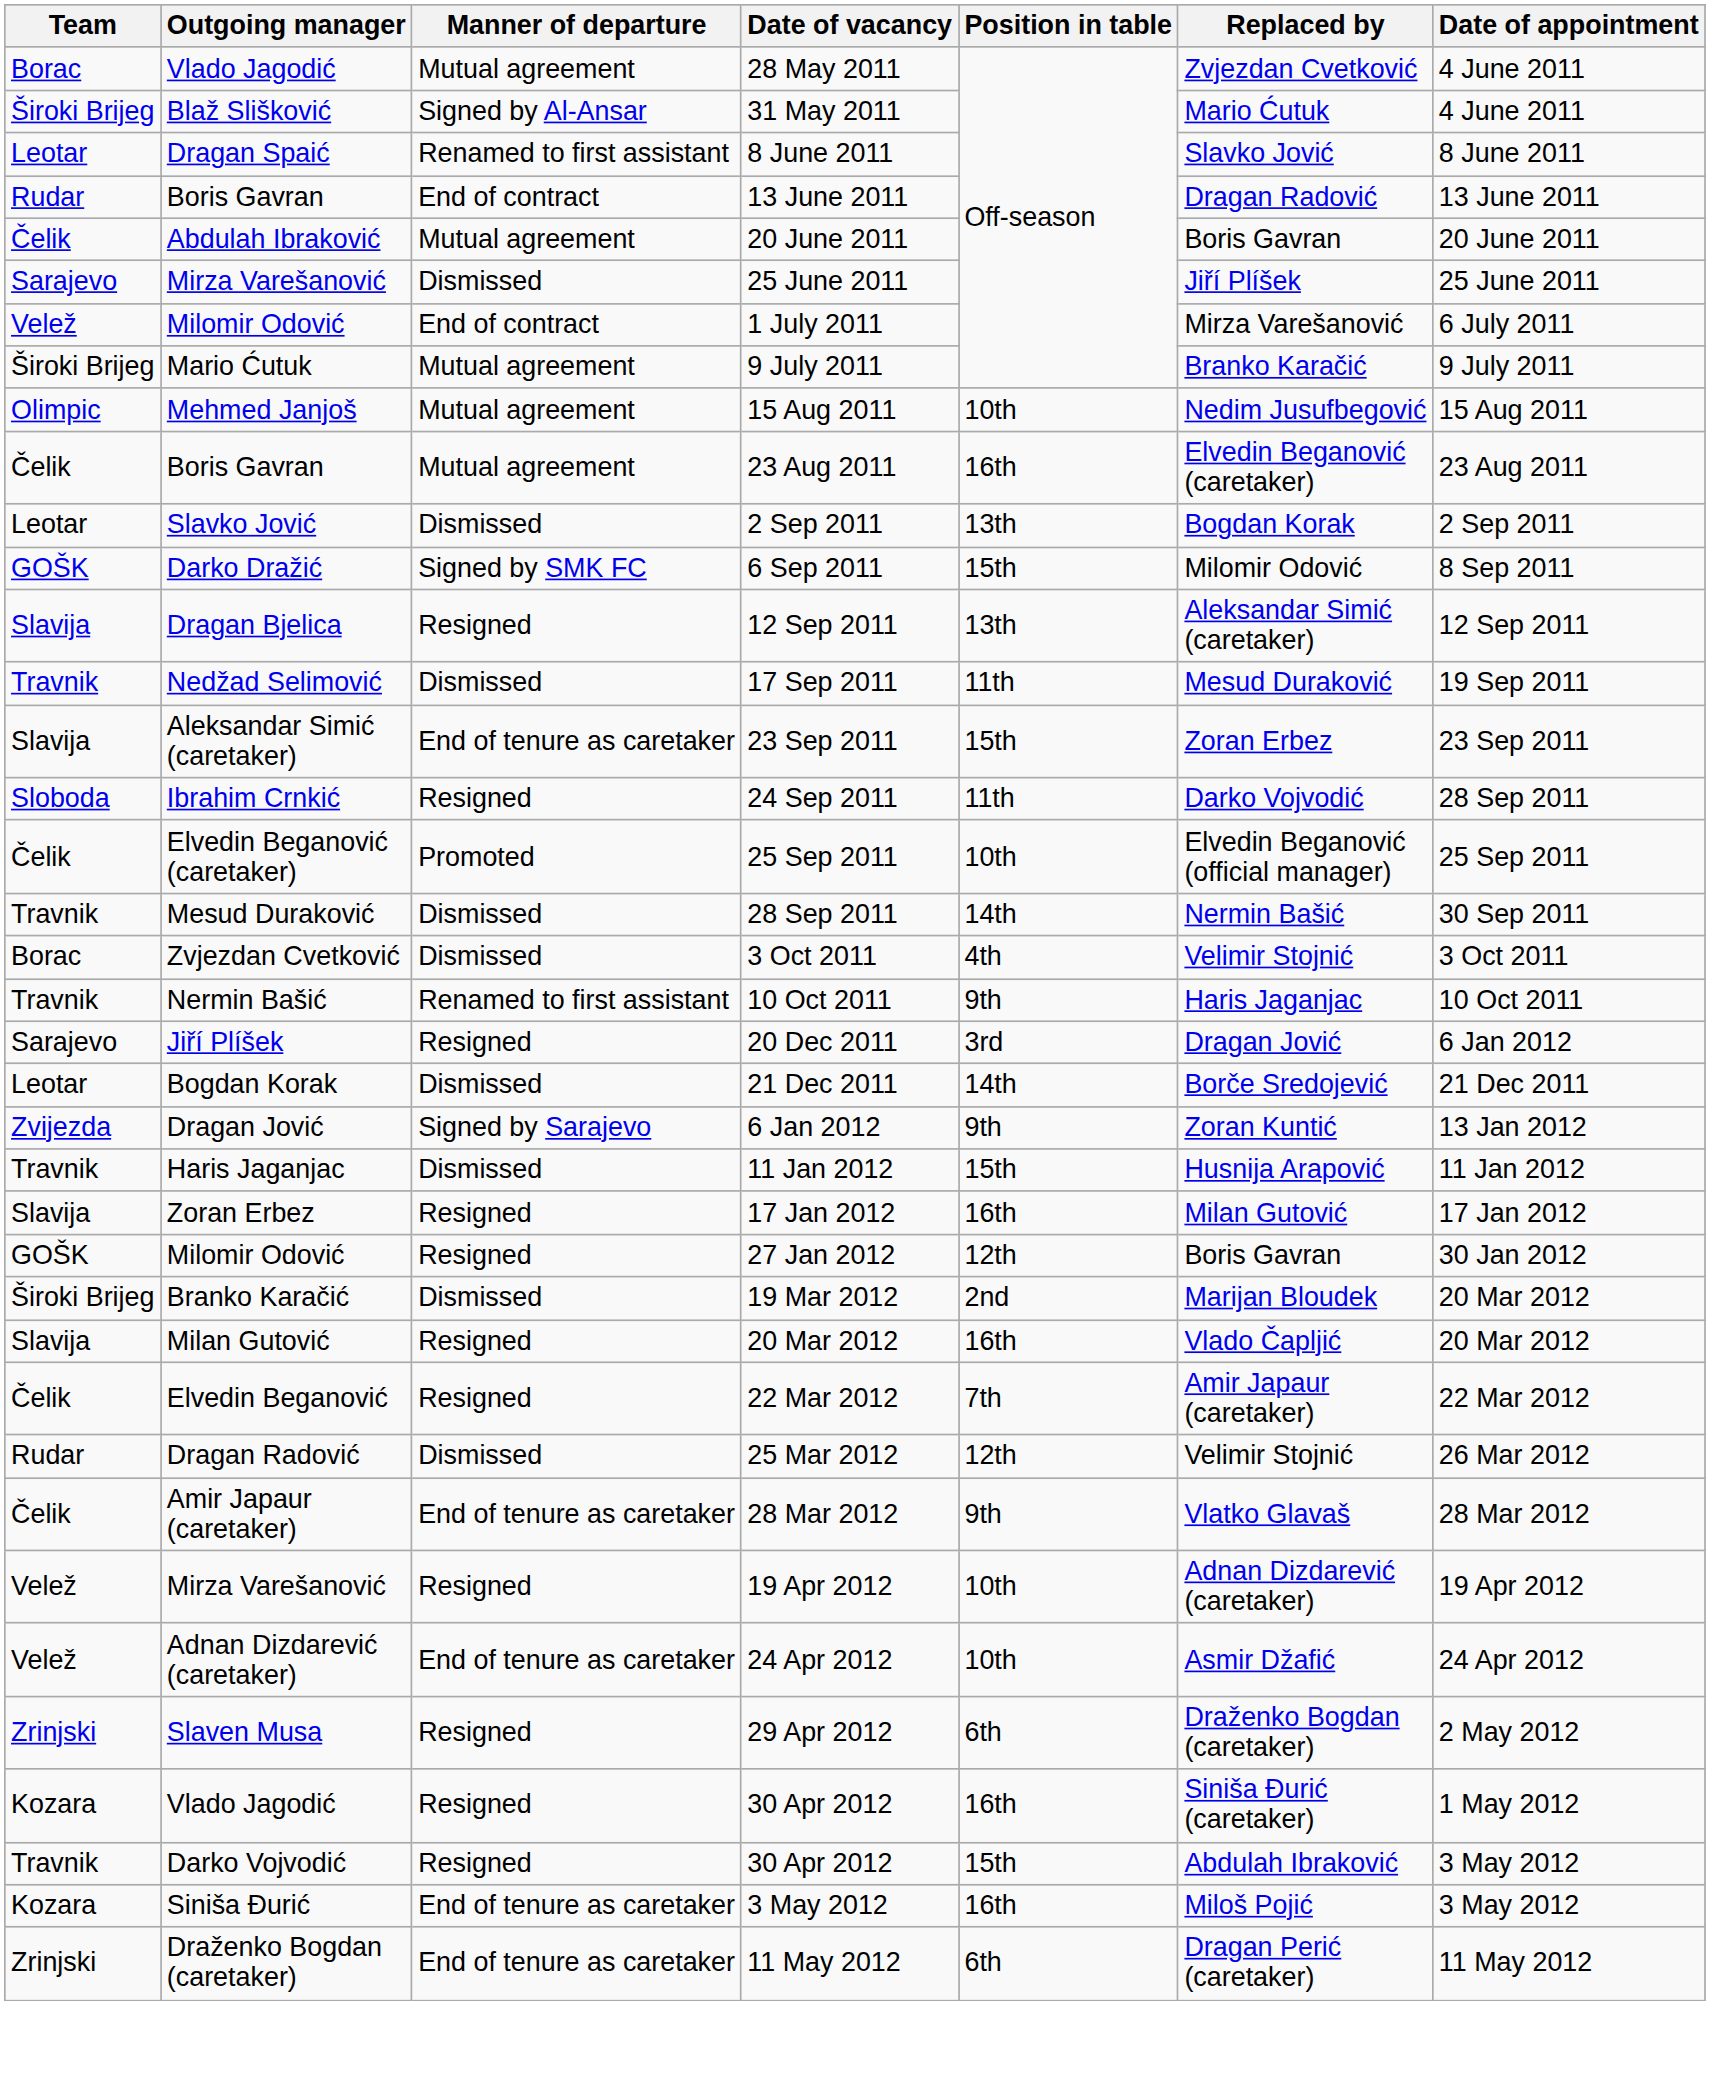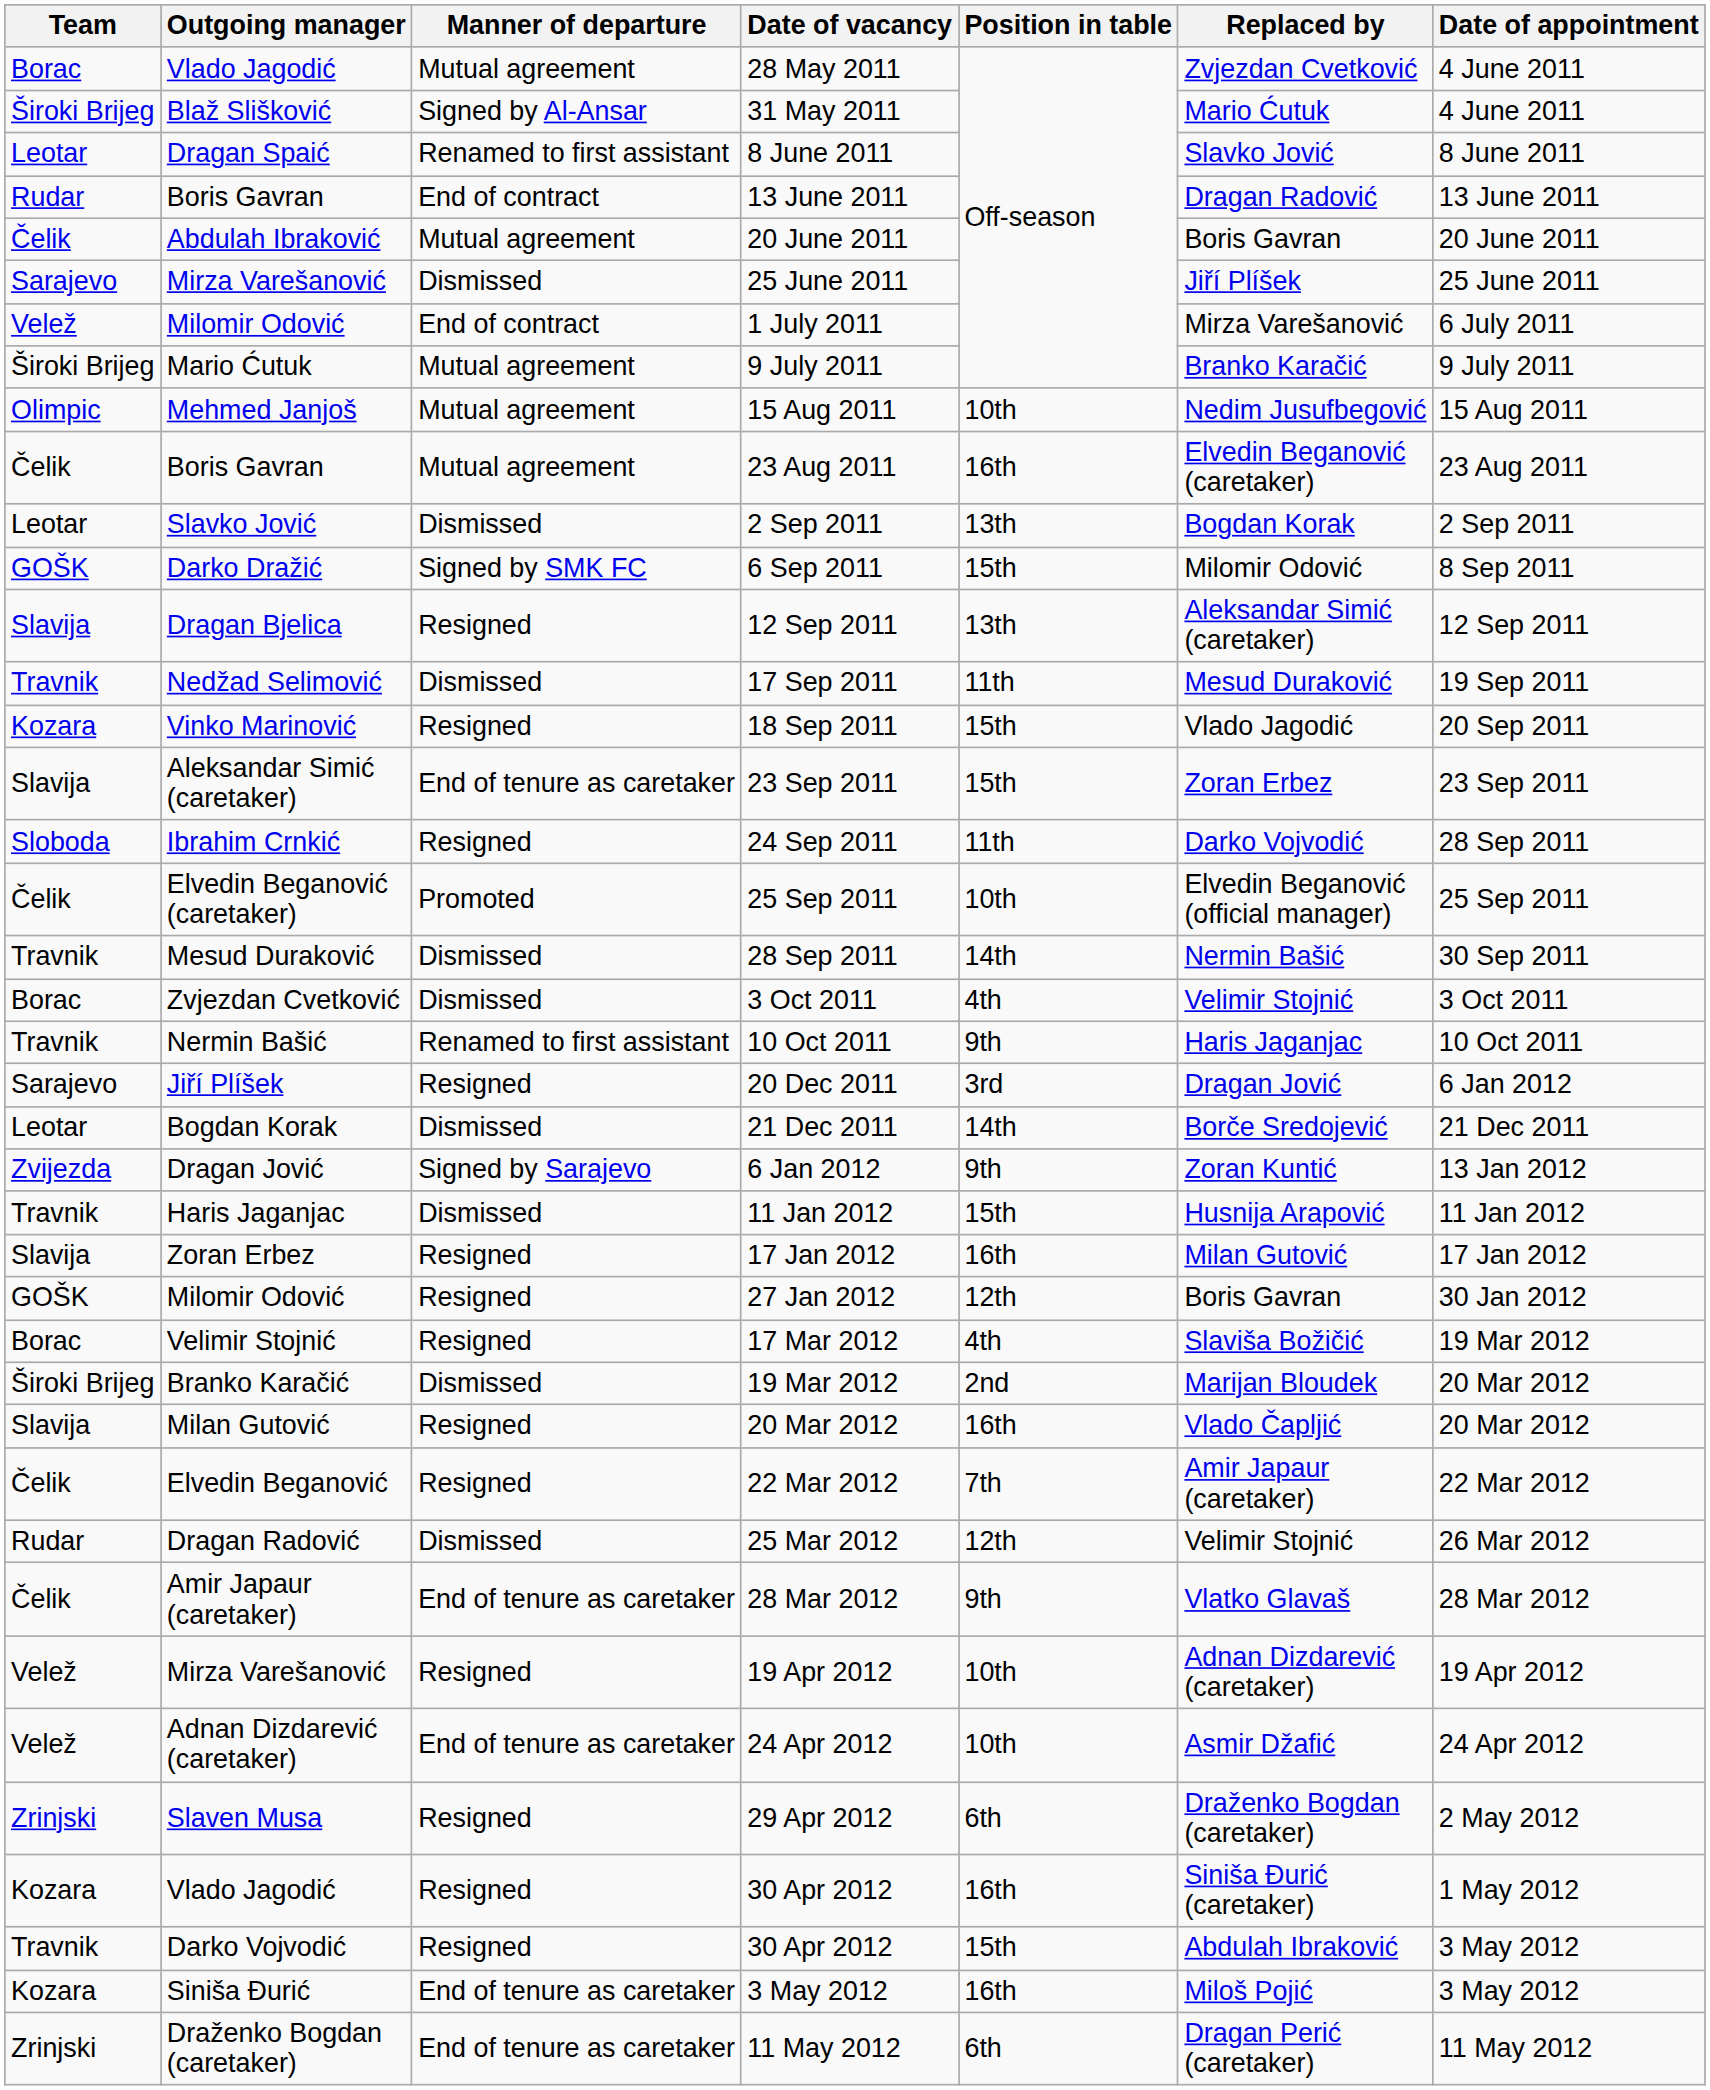+ row: Kozara | Vinko Marinović | Resigned | 18 Sep 2011 | 15th | Vlado Jagodić | 20 Sep 2011
+ row: Borac | Velimir Stojnić | Resigned | 17 Mar 2012 | 4th | Slaviša Božičić | 19 Mar 2012
